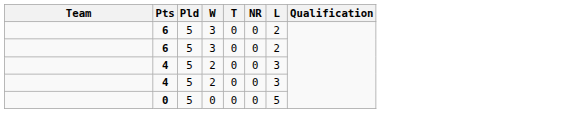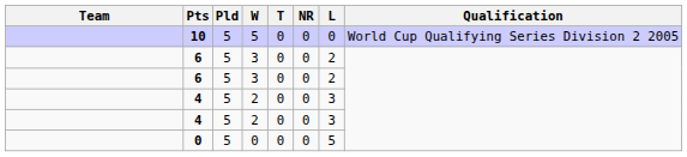+ row: 10 | 5 | 5 | 0 | 0 | 0 | World Cup Qualifying Series Division 2 2005
